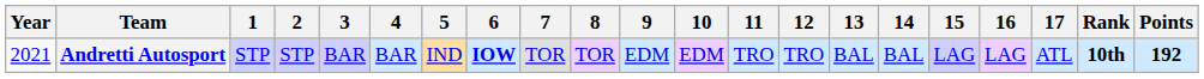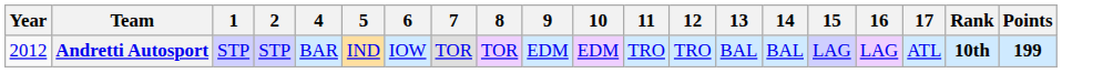- column: 3 | BAR
Andretti Autosport | Year: 2021 -> 2012
Andretti Autosport | 6: bold -> normal
Andretti Autosport | Points: 192 -> 199
